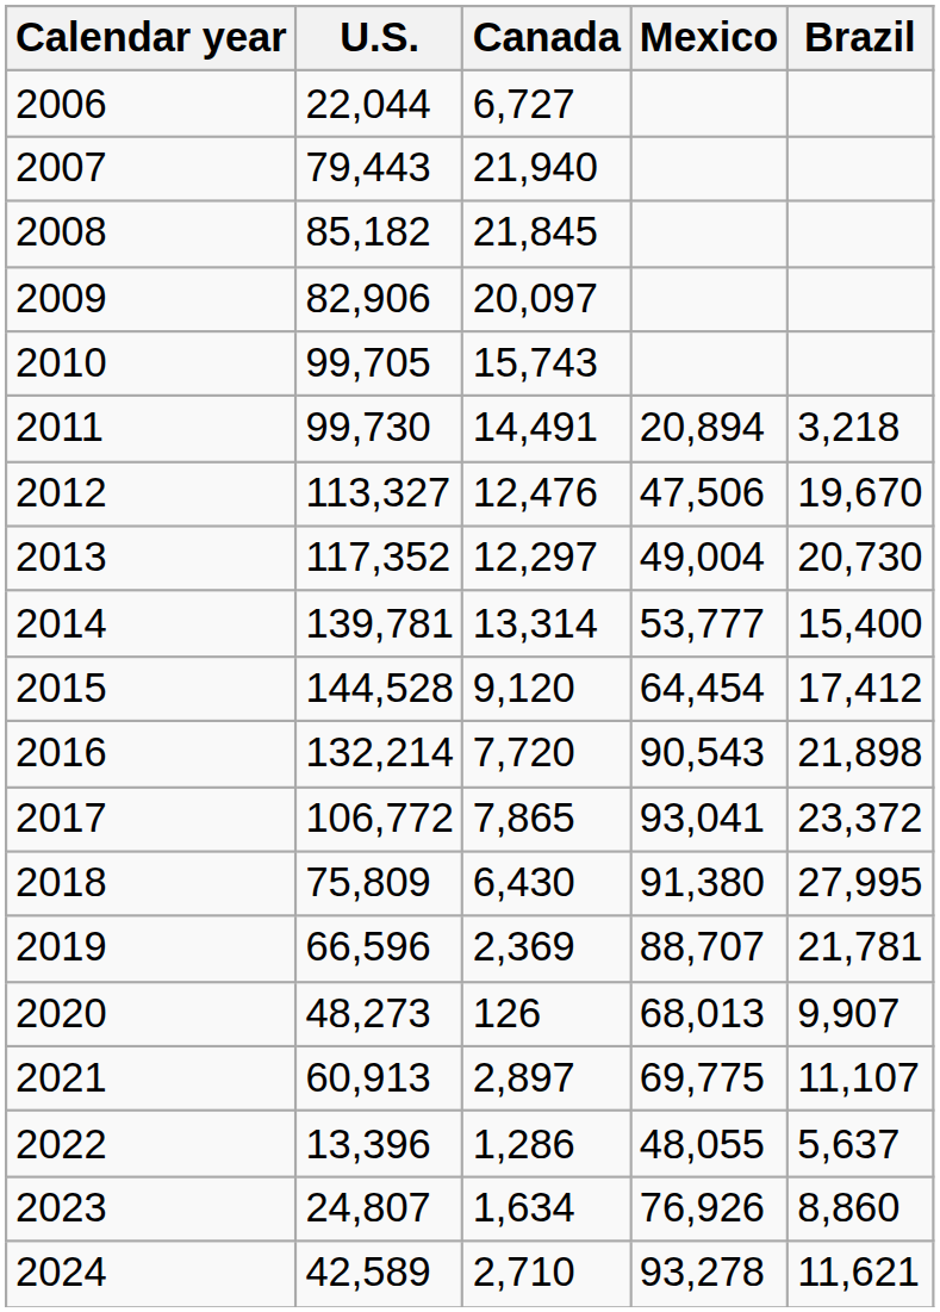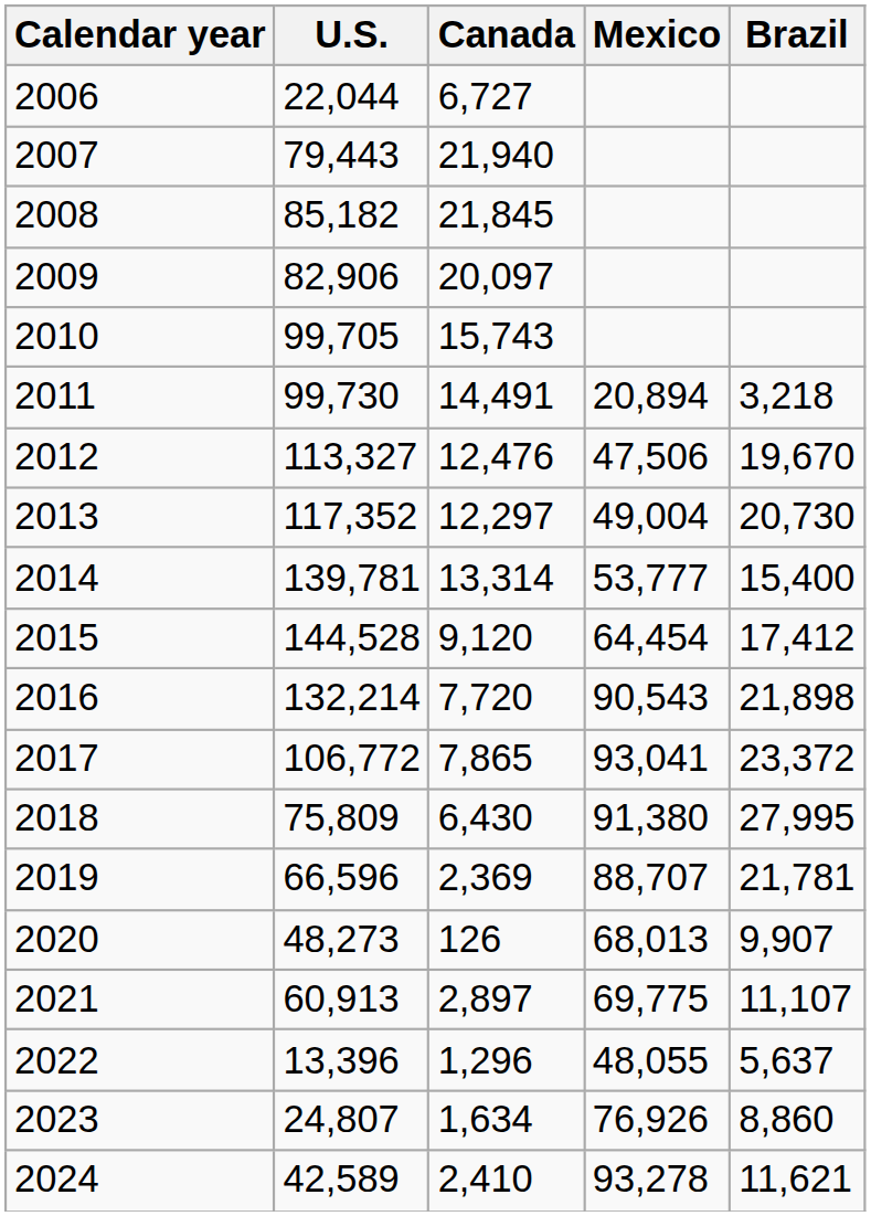2022 | Canada: 1,286 -> 1,296
2024 | Canada: 2,710 -> 2,410
